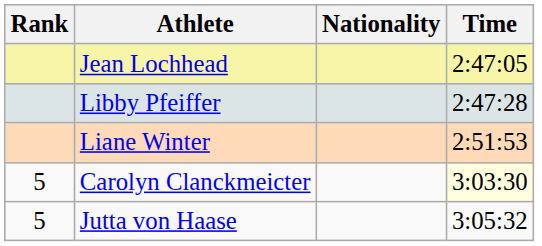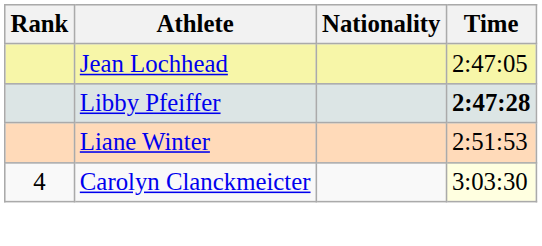Libby Pfeiffer | Time: normal -> bold
Carolyn Clanckmeicter | Rank: 5 -> 4
- row: 5 | Jutta von Haase | 3:05:32
